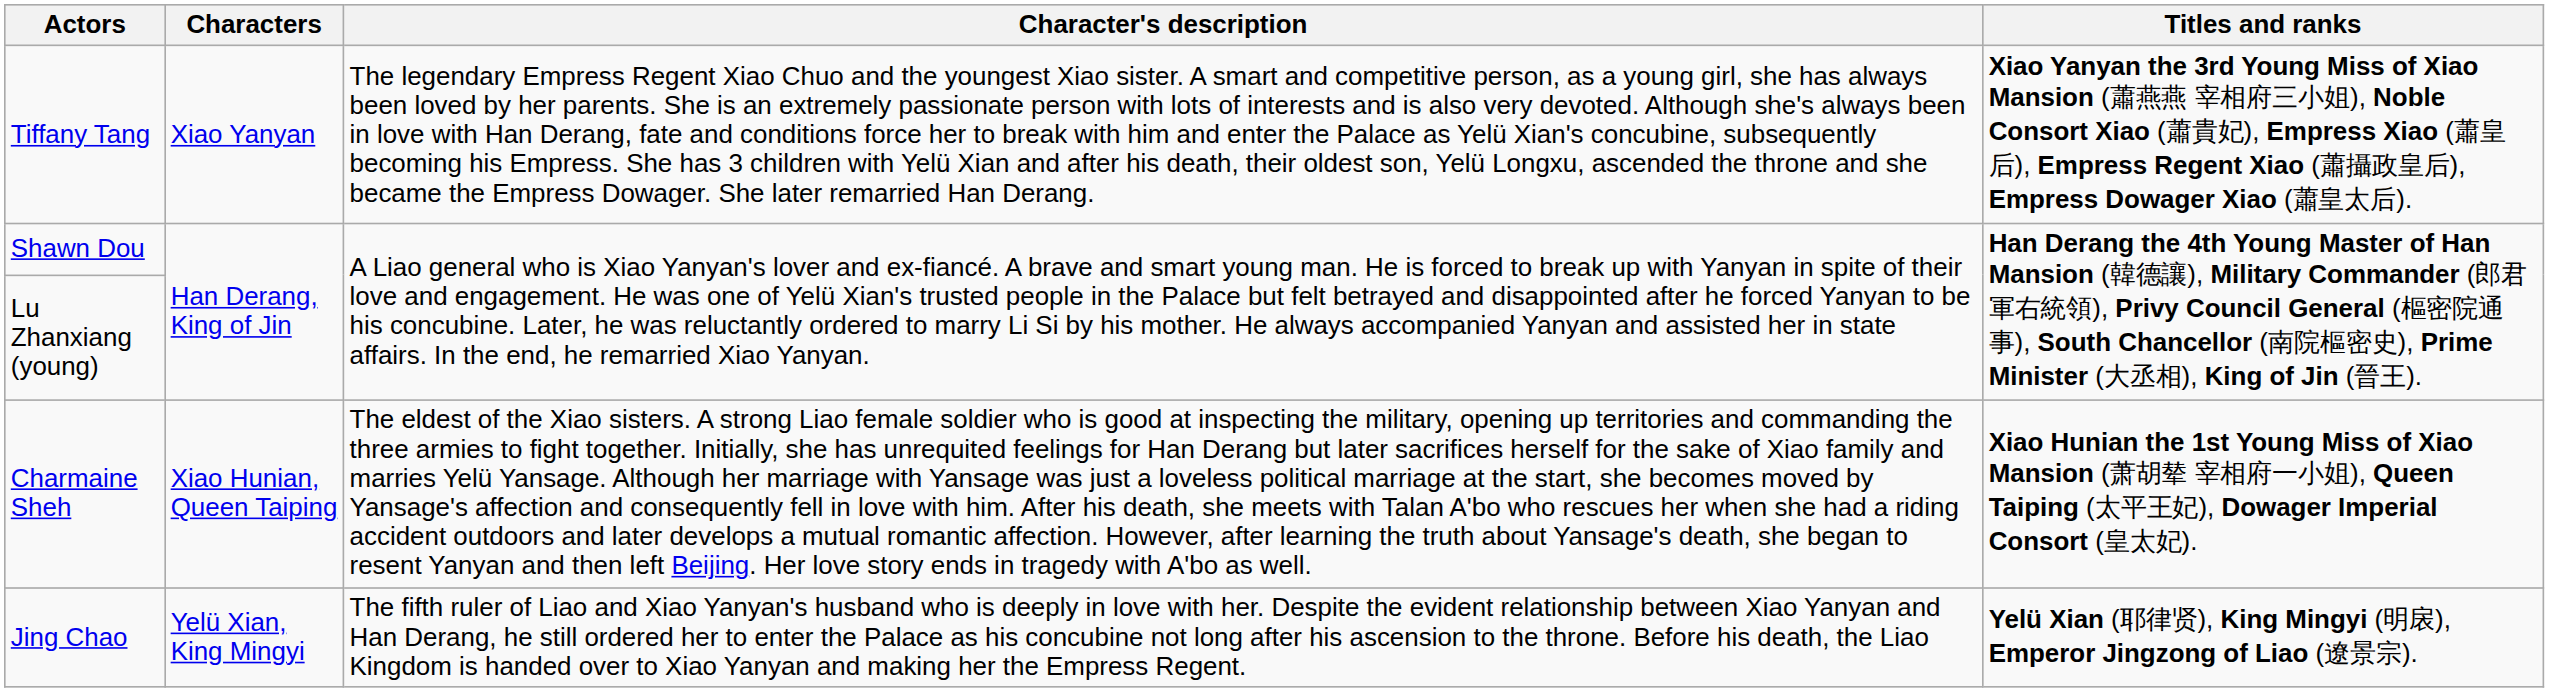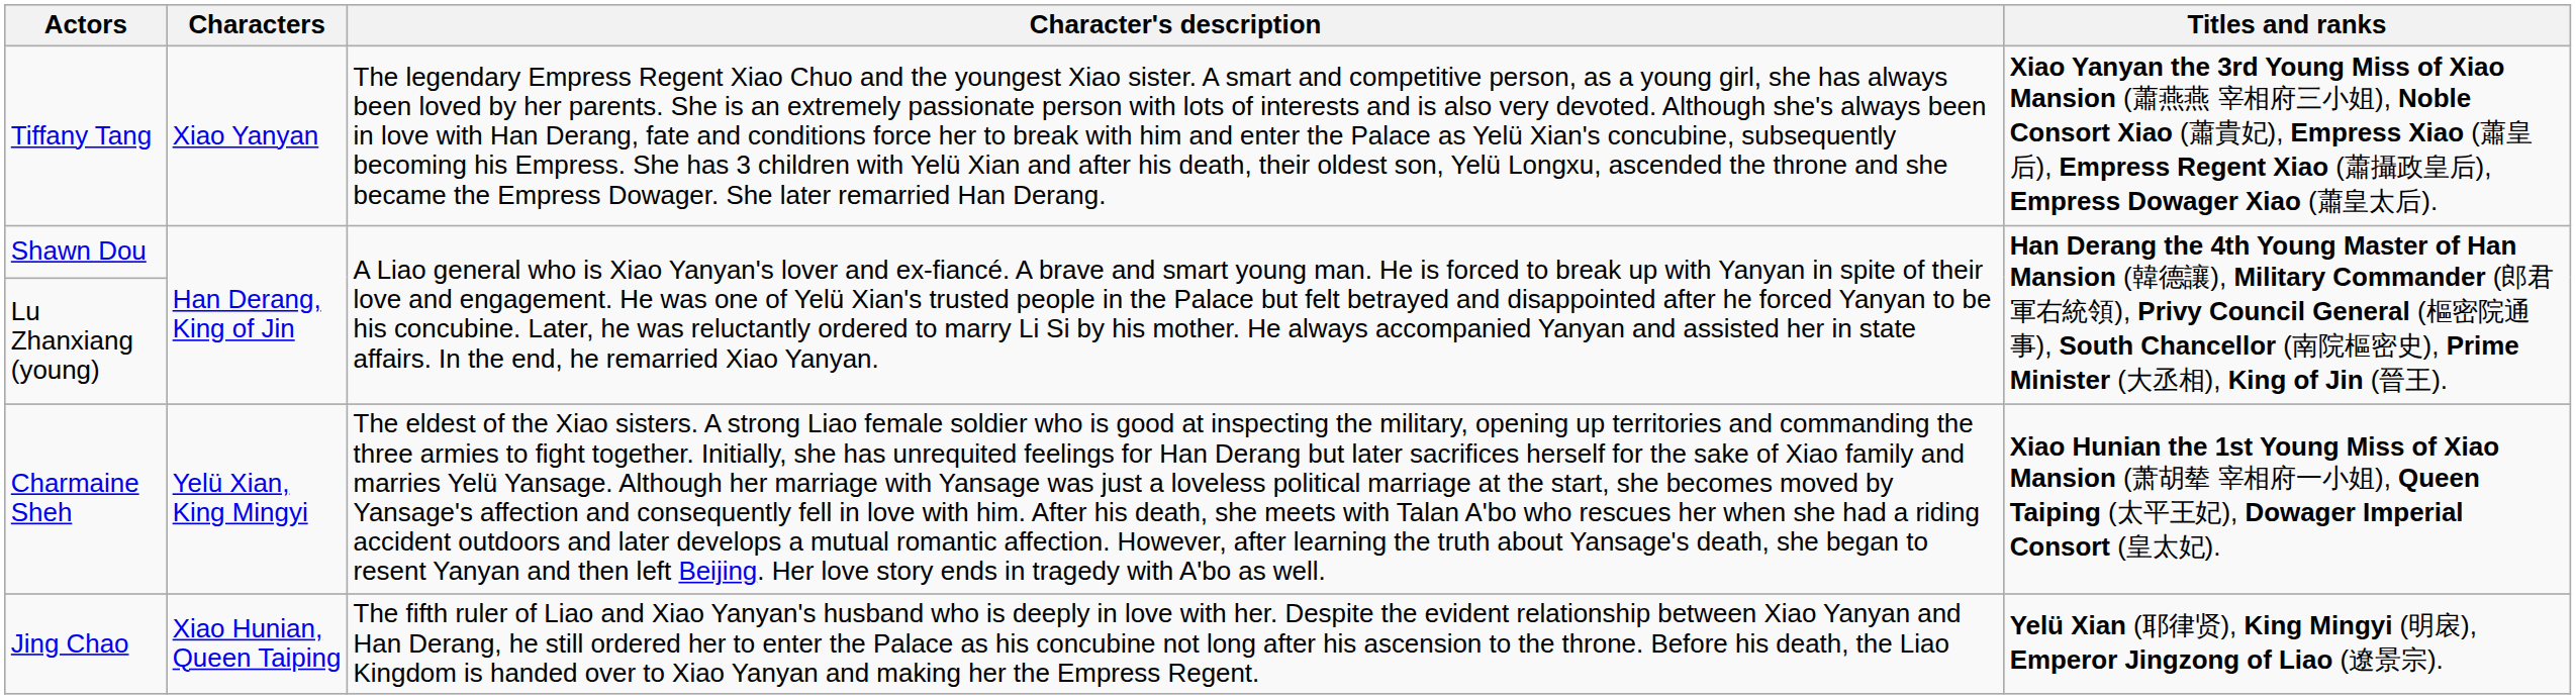Charmaine Sheh | Characters: Xiao Hunian, Queen Taiping -> Yelü Xian, King Mingyi
Jing Chao | Characters: Yelü Xian, King Mingyi -> Xiao Hunian, Queen Taiping
